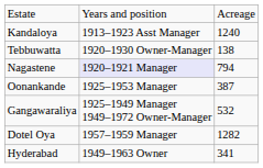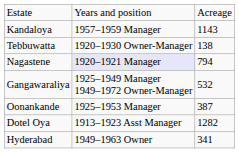Kandaloya | column 2: 1913–1923 Asst Manager -> 1957–1959 Manager
Kandaloya | column 3: 1240 -> 1143
rows swapped: Oonankande <-> Gangawaraliya
Dotel Oya | column 2: 1957–1959 Manager -> 1913–1923 Asst Manager
